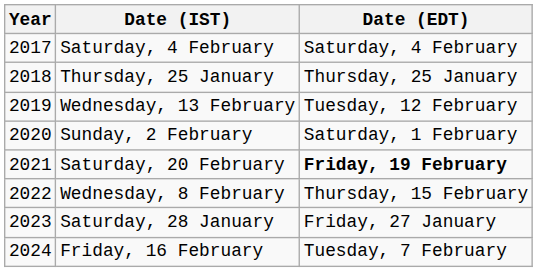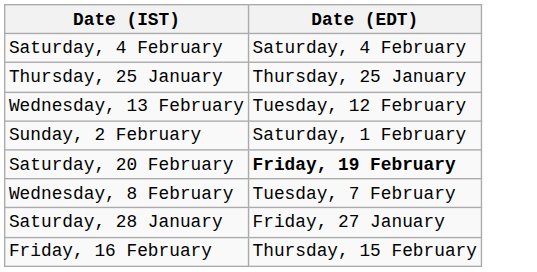- column: Year | 2017 | 2018 | 2019 | 2020 | 2021 | 2022 | 2023 | 2024
Wednesday, 8 February | Date (EDT): Thursday, 15 February -> Tuesday, 7 February
Friday, 16 February | Date (EDT): Tuesday, 7 February -> Thursday, 15 February
